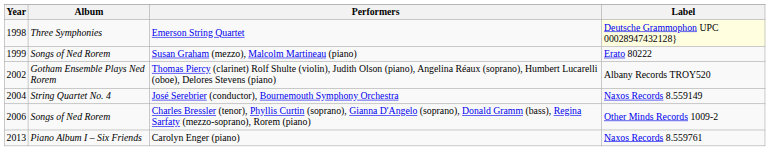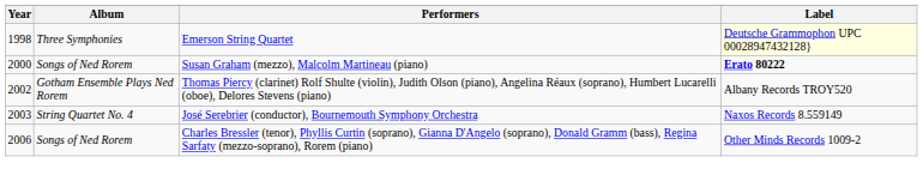Susan Graham (mezzo), Malcolm Martineau (piano) | Year: 1999 -> 2000
Susan Graham (mezzo), Malcolm Martineau (piano) | Label: normal -> bold
José Serebrier (conductor), Bournemouth Symphony Orchestra | Year: 2004 -> 2003
- row: 2013 | Piano Album I – Six Friends | Carolyn Enger (piano) | Naxos Records 8.559761
